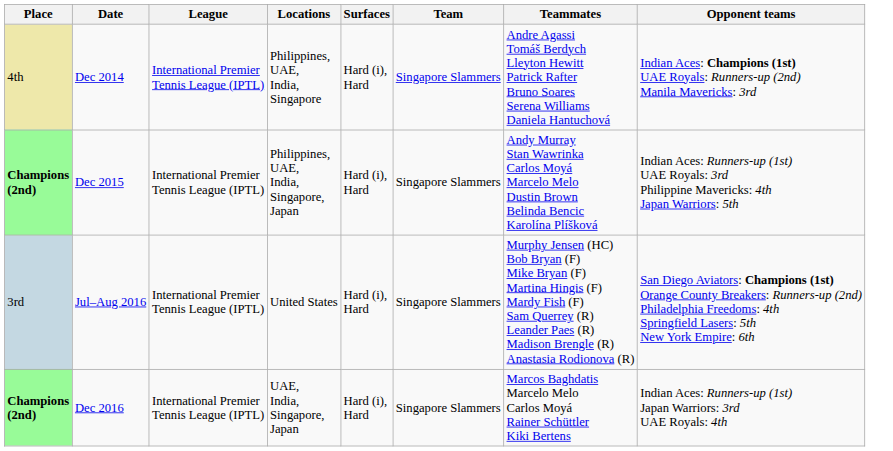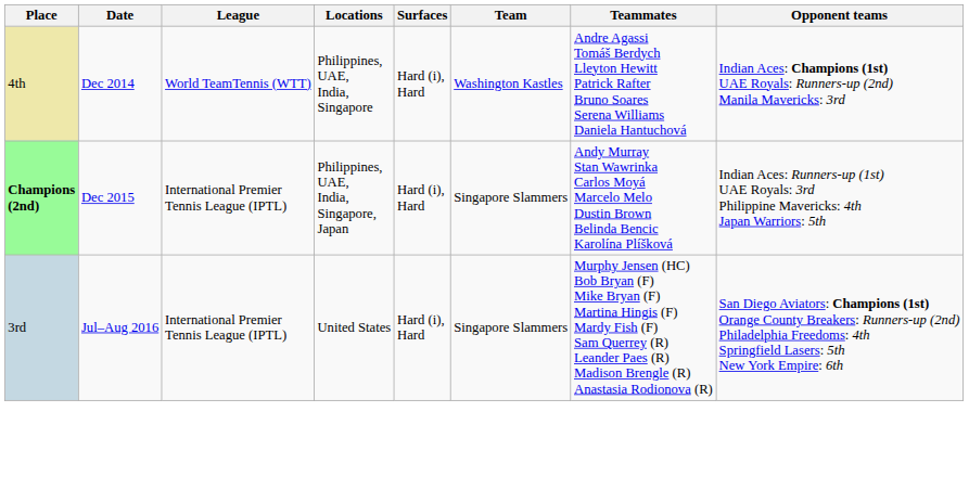Dec 2014 | League: International Premier Tennis League (IPTL) -> World TeamTennis (WTT)
Dec 2014 | Team: Singapore Slammers -> Washington Kastles
- row: Champions (2nd) | Dec 2016 | International Premier Tennis League (IPTL) | UAE, India, Singapore, Japan | Hard (i), Hard | Singapore Slammers | Marcos Baghdatis Marcelo Melo Carlos Moyá Rainer Schüttler Kiki Bertens | Indian Aces: Runners-up (1st) Japan Warriors: 3rd UAE Royals: 4th
